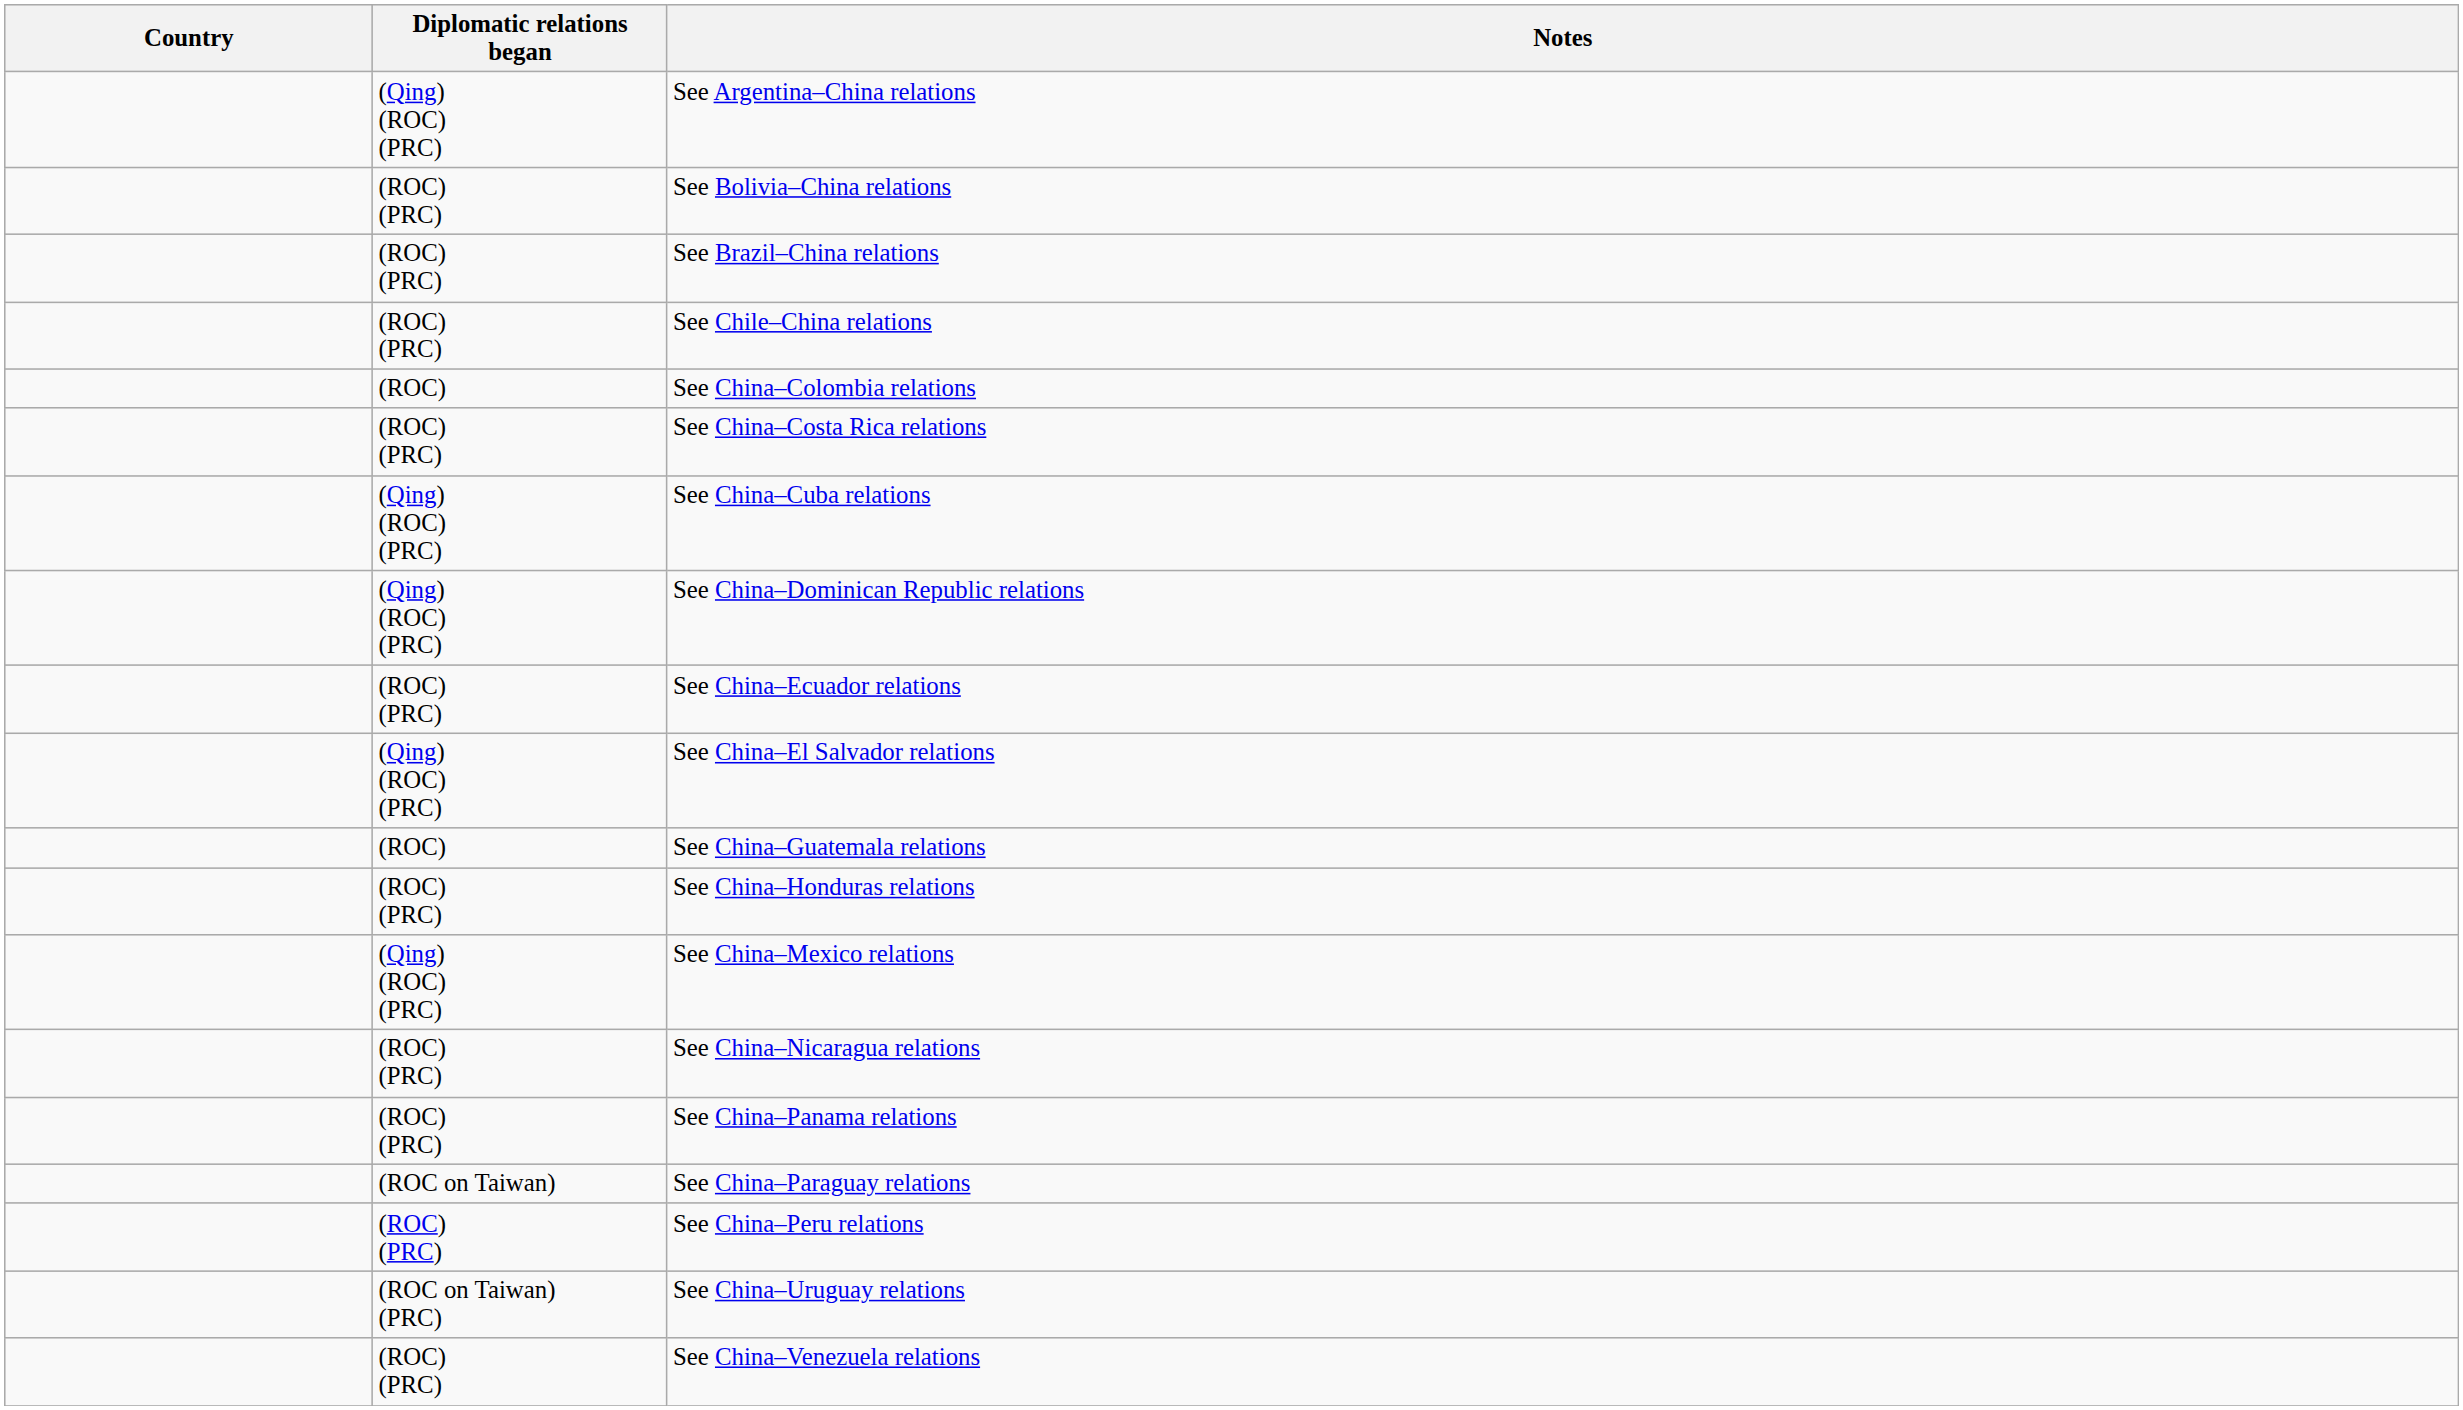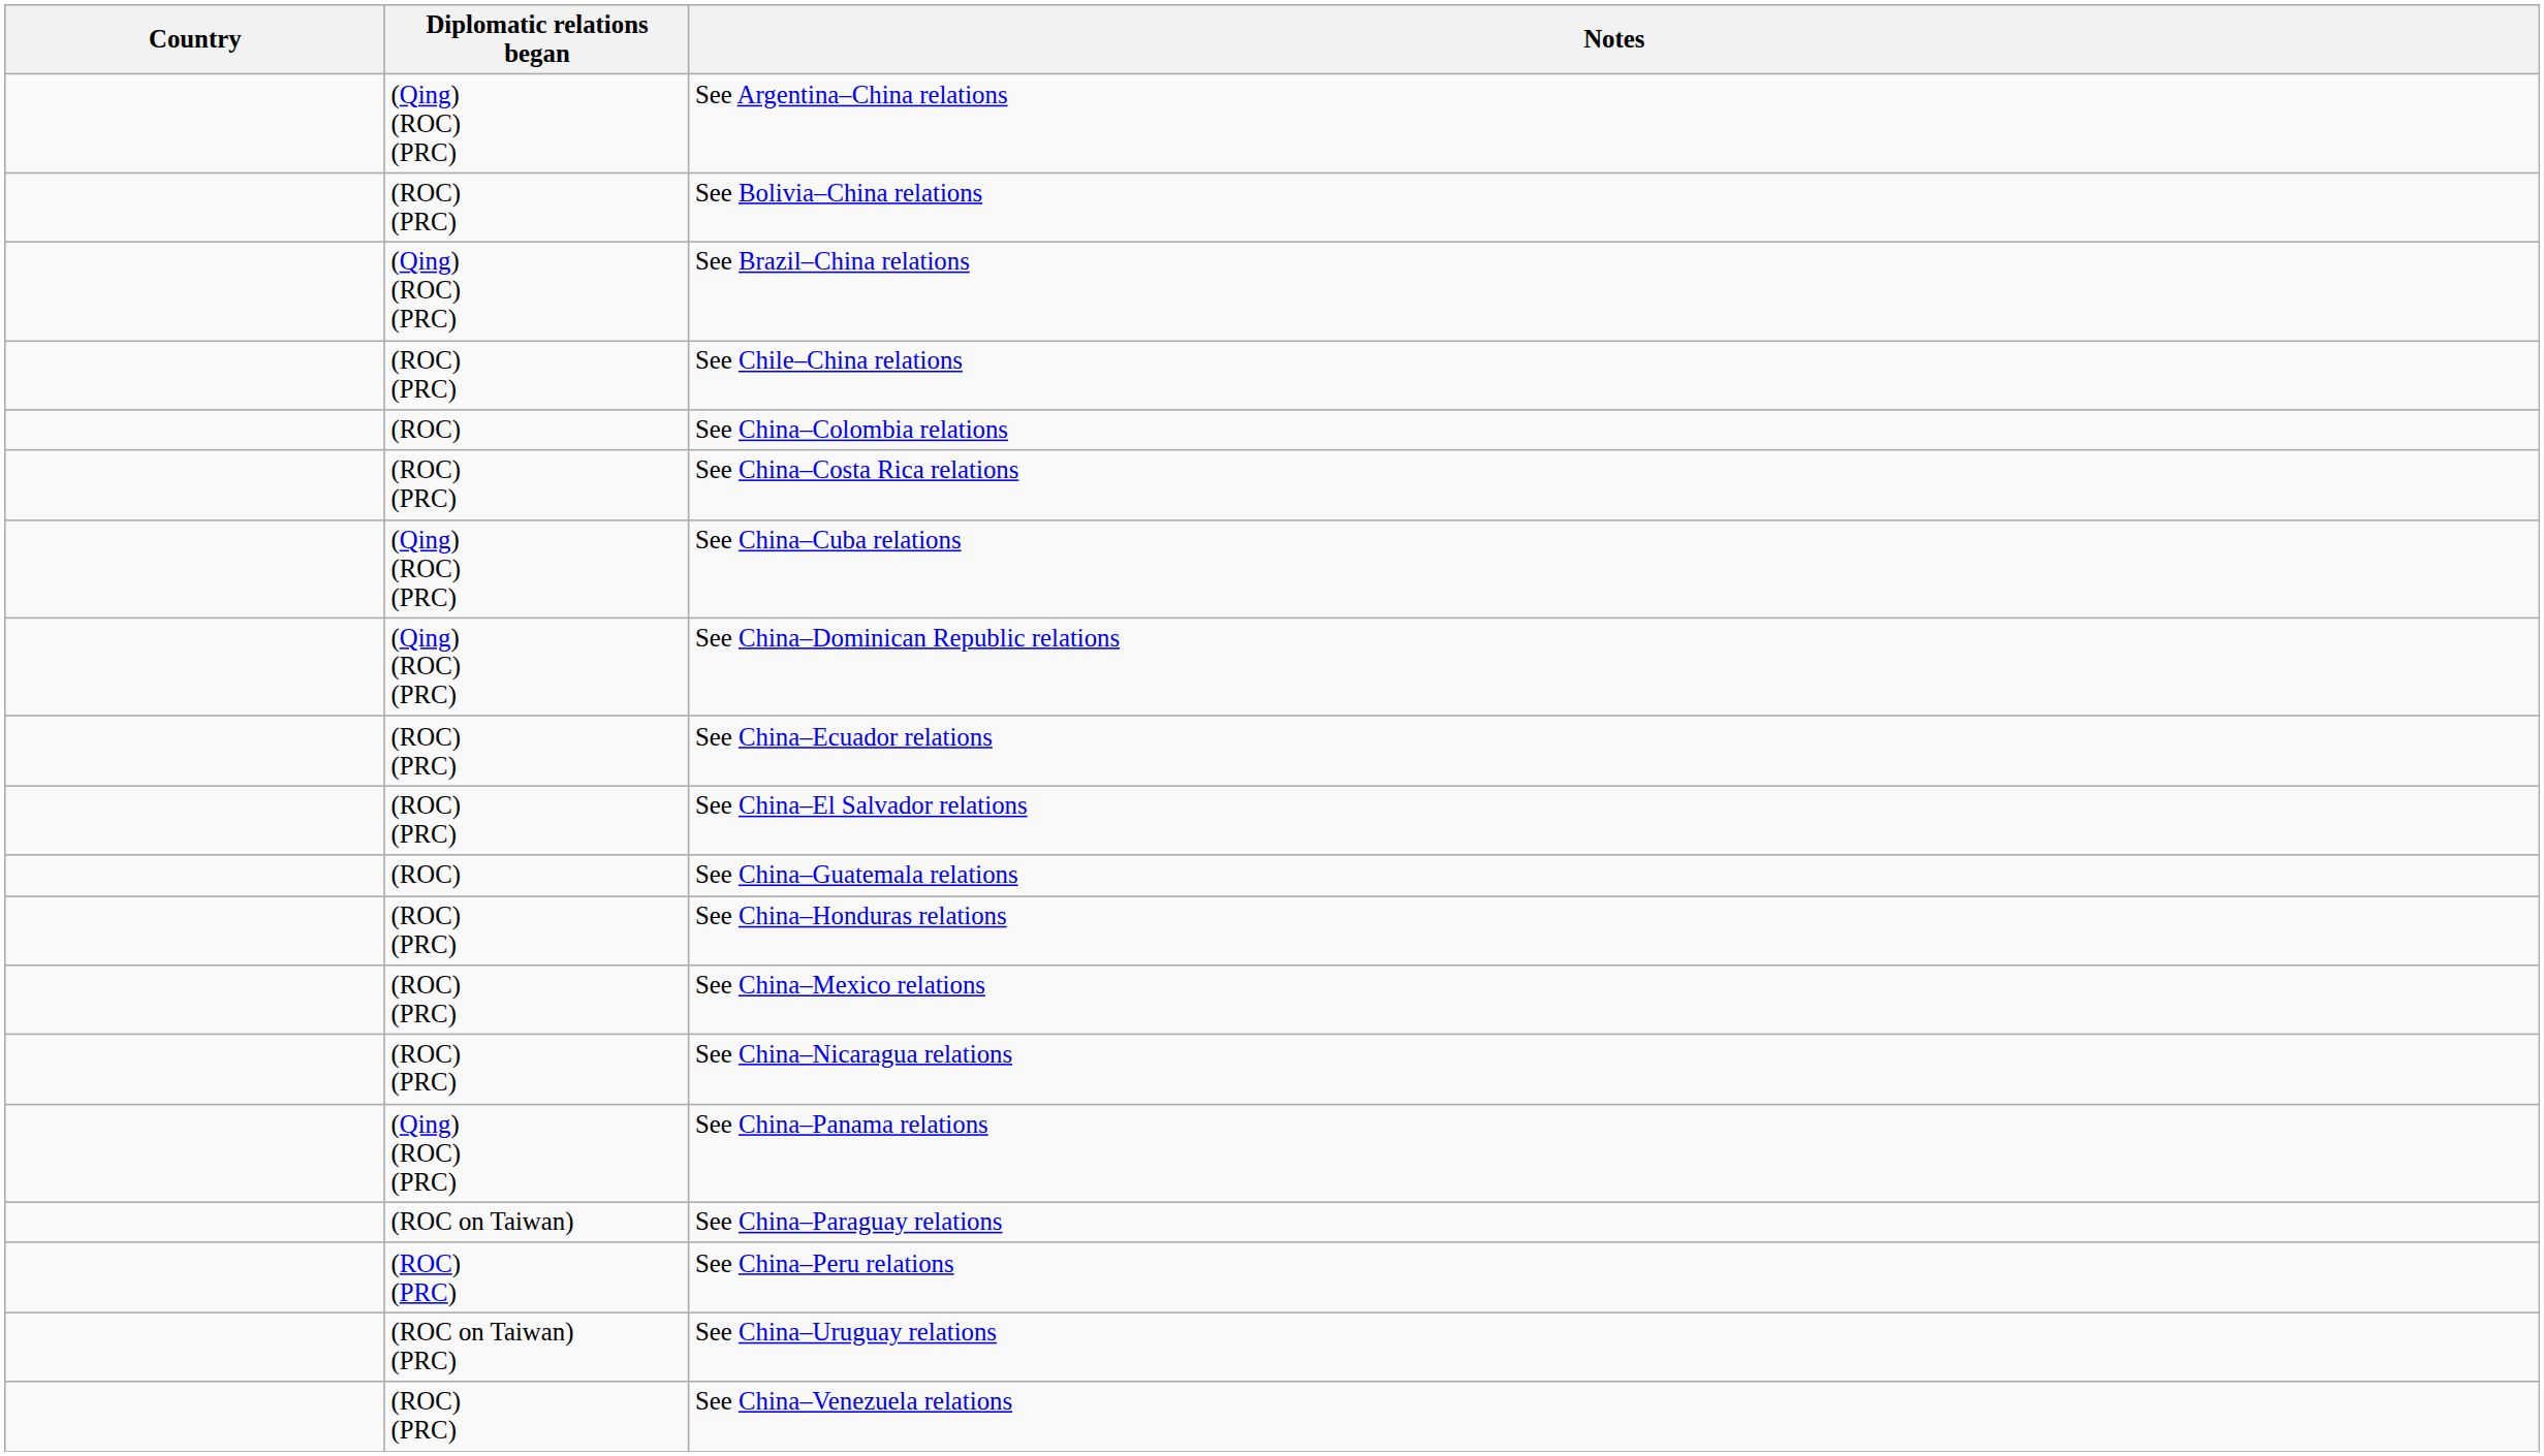See Brazil–China relations | Diplomatic relations began: (ROC) (PRC) -> (Qing) (ROC) (PRC)
See China–El Salvador relations | Diplomatic relations began: (Qing) (ROC) (PRC) -> (ROC) (PRC)
See China–Mexico relations | Diplomatic relations began: (Qing) (ROC) (PRC) -> (ROC) (PRC)
See China–Panama relations | Diplomatic relations began: (ROC) (PRC) -> (Qing) (ROC) (PRC)
